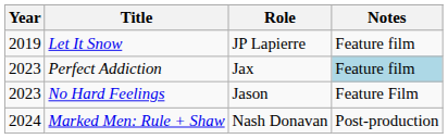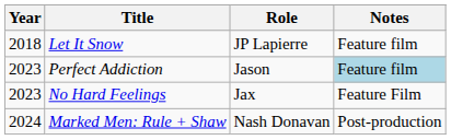Let It Snow | Year: 2019 -> 2018
Perfect Addiction | Role: Jax -> Jason
No Hard Feelings | Role: Jason -> Jax
